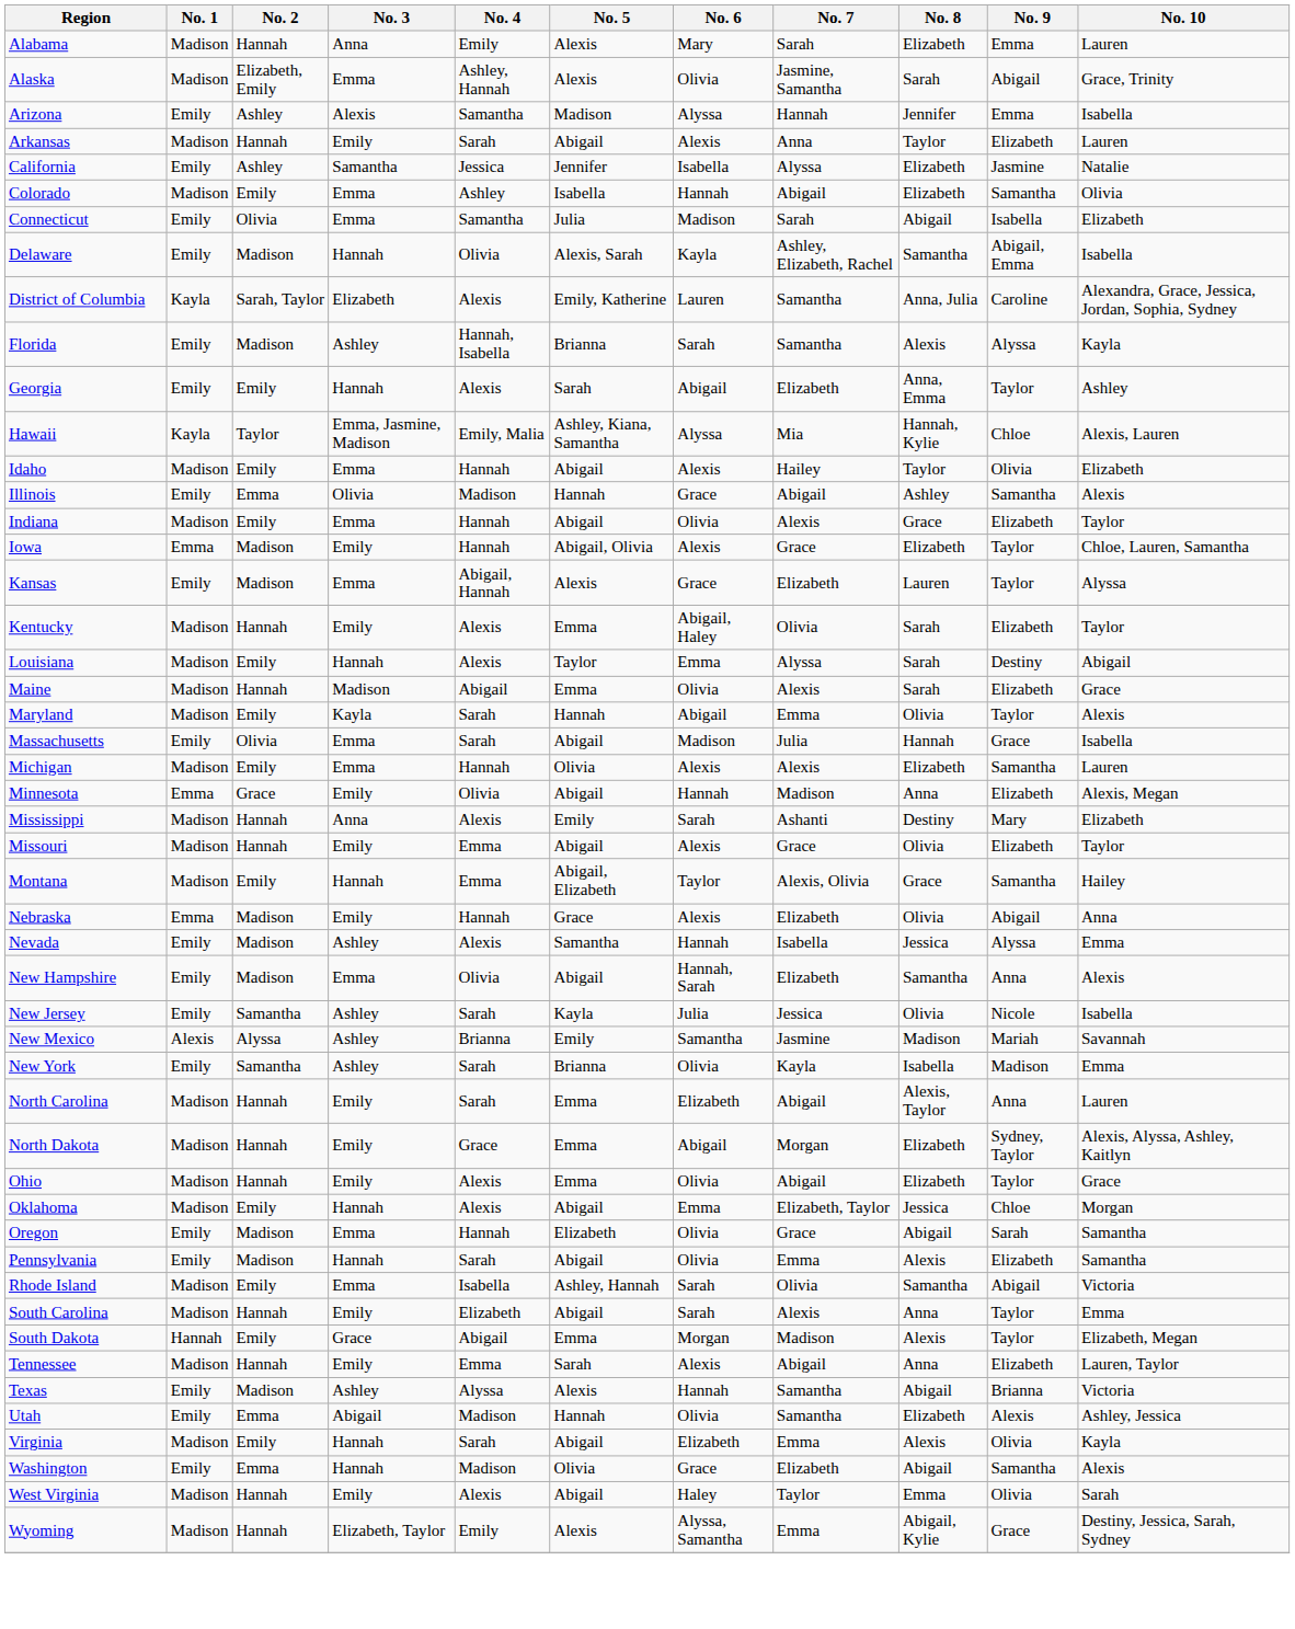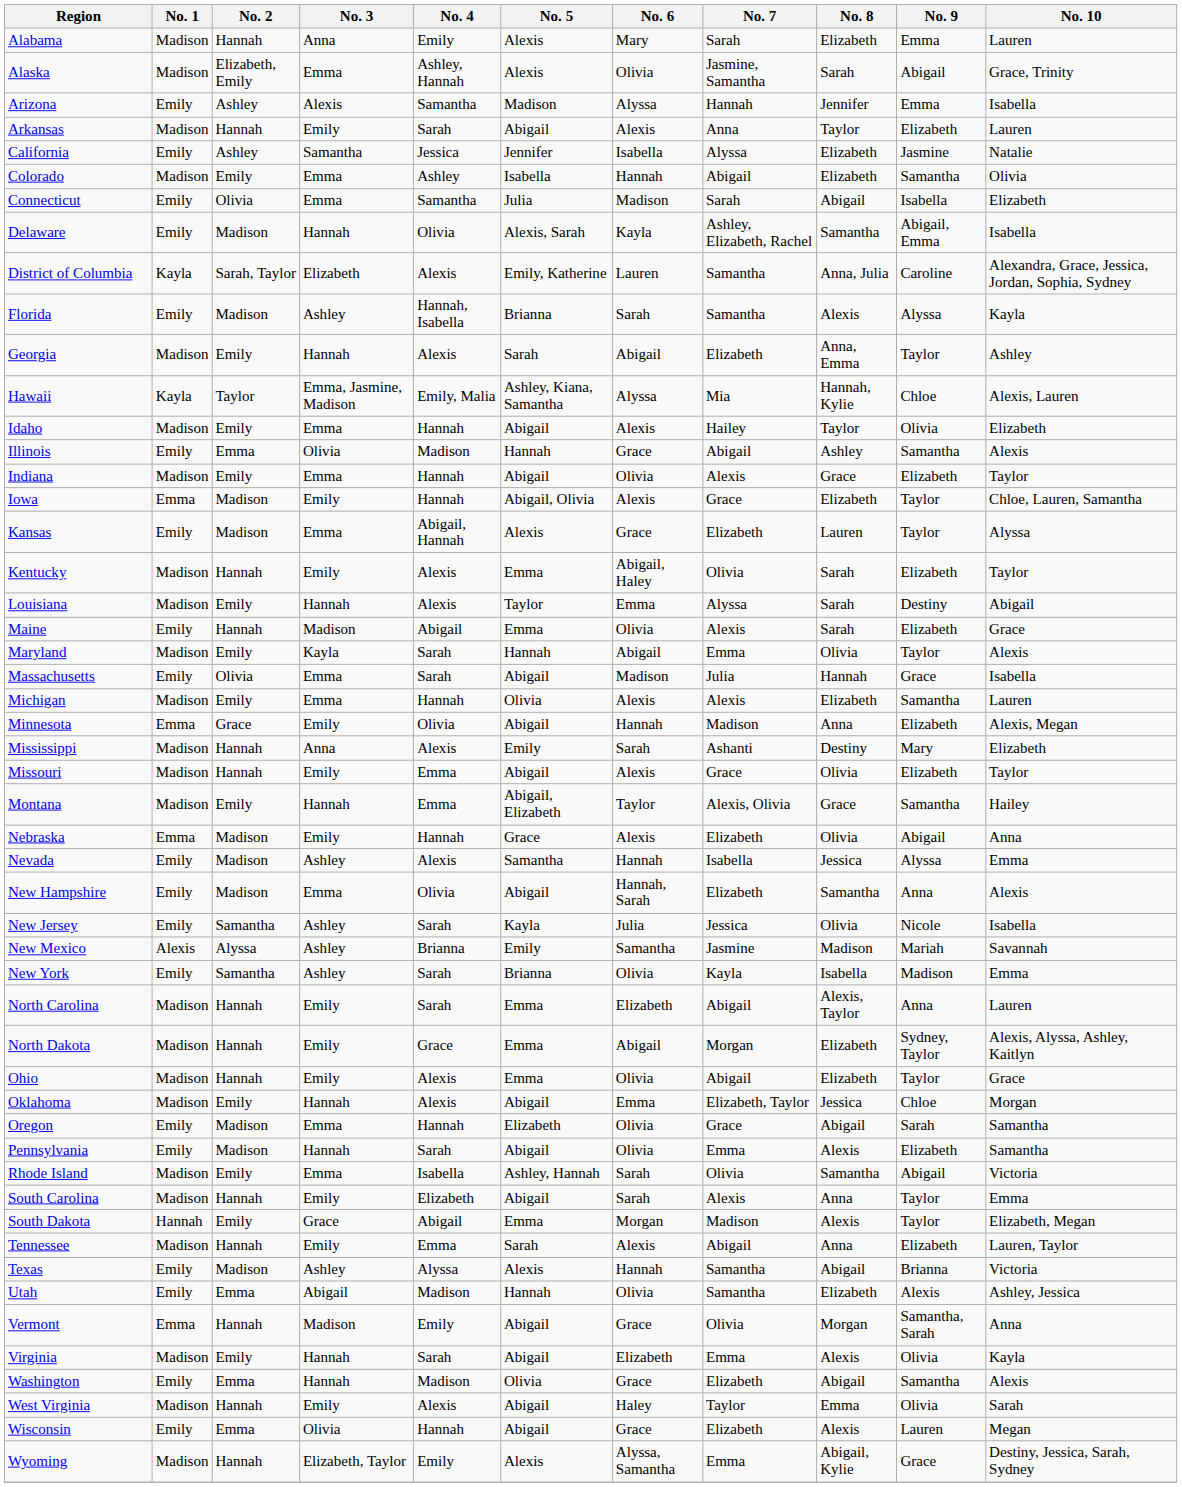Georgia | No. 1: Emily -> Madison
Maine | No. 1: Madison -> Emily
+ row: Vermont | Emma | Hannah | Madison | Emily | Abigail | Grace | Olivia | Morgan | Samantha, Sarah | Anna
+ row: Wisconsin | Emily | Emma | Olivia | Hannah | Abigail | Grace | Elizabeth | Alexis | Lauren | Megan
